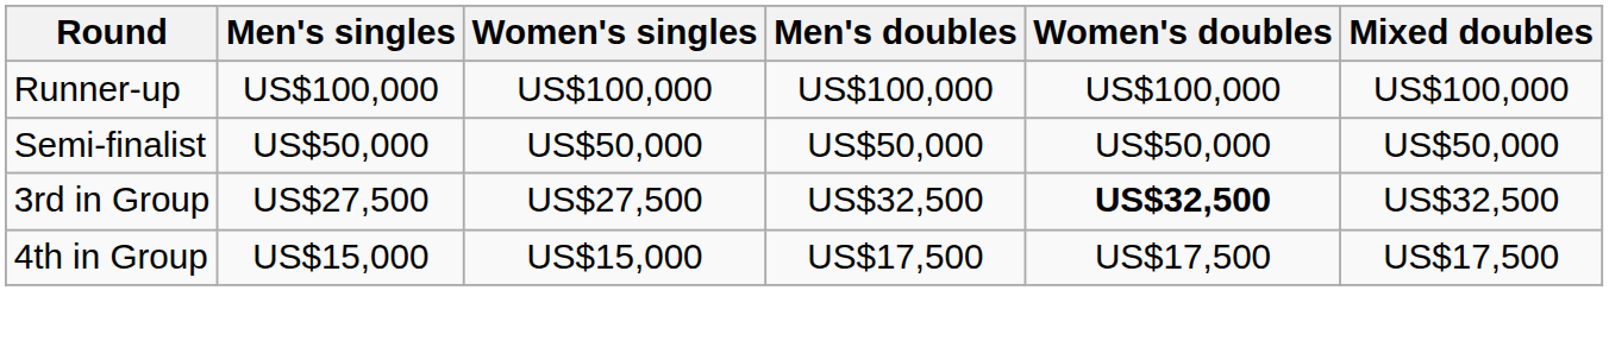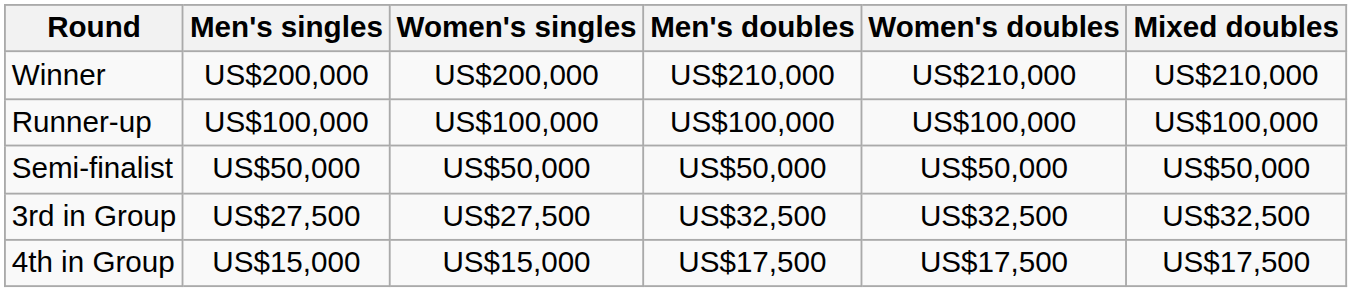+ row: Winner | US$200,000 | US$200,000 | US$210,000 | US$210,000 | US$210,000
3rd in Group | Women's doubles: bold -> normal
